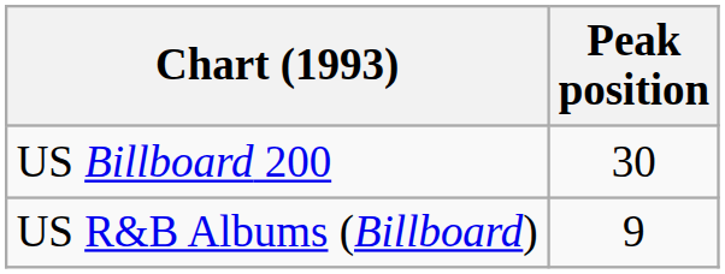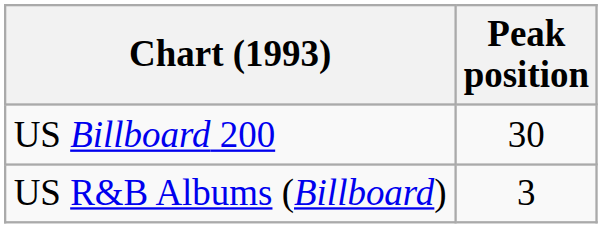US R&B Albums (Billboard) | Peak position: 9 -> 3
